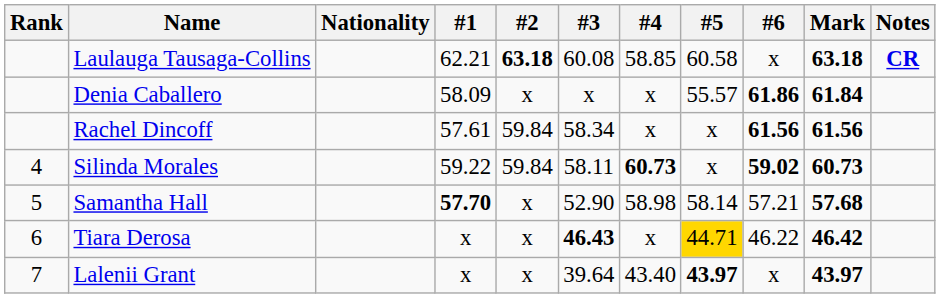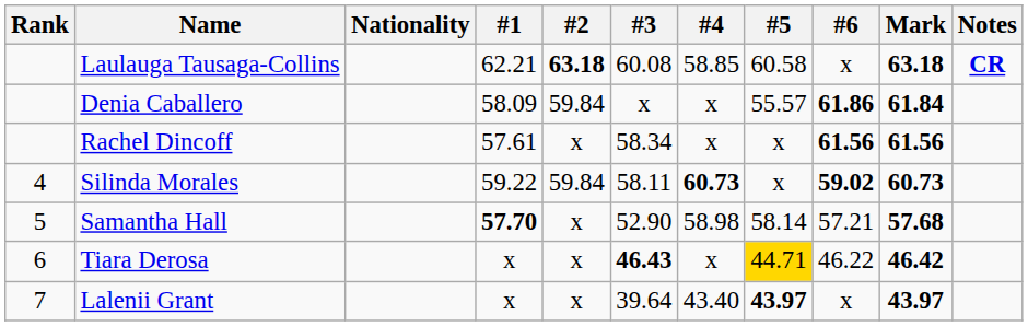Denia Caballero | #2: x -> 59.84
Rachel Dincoff | #2: 59.84 -> x
